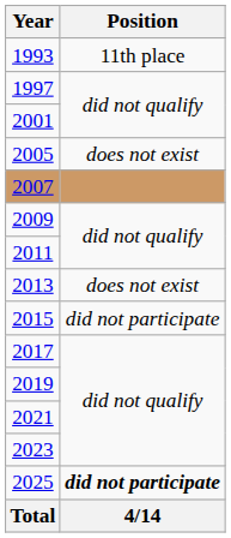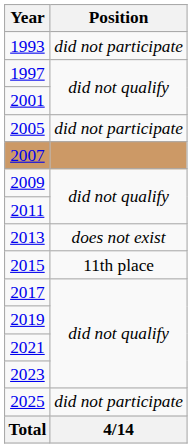1993 | Position: 11th place -> did not participate
2005 | Position: does not exist -> did not participate
2015 | Position: did not participate -> 11th place
2025 | Position: bold -> normal
